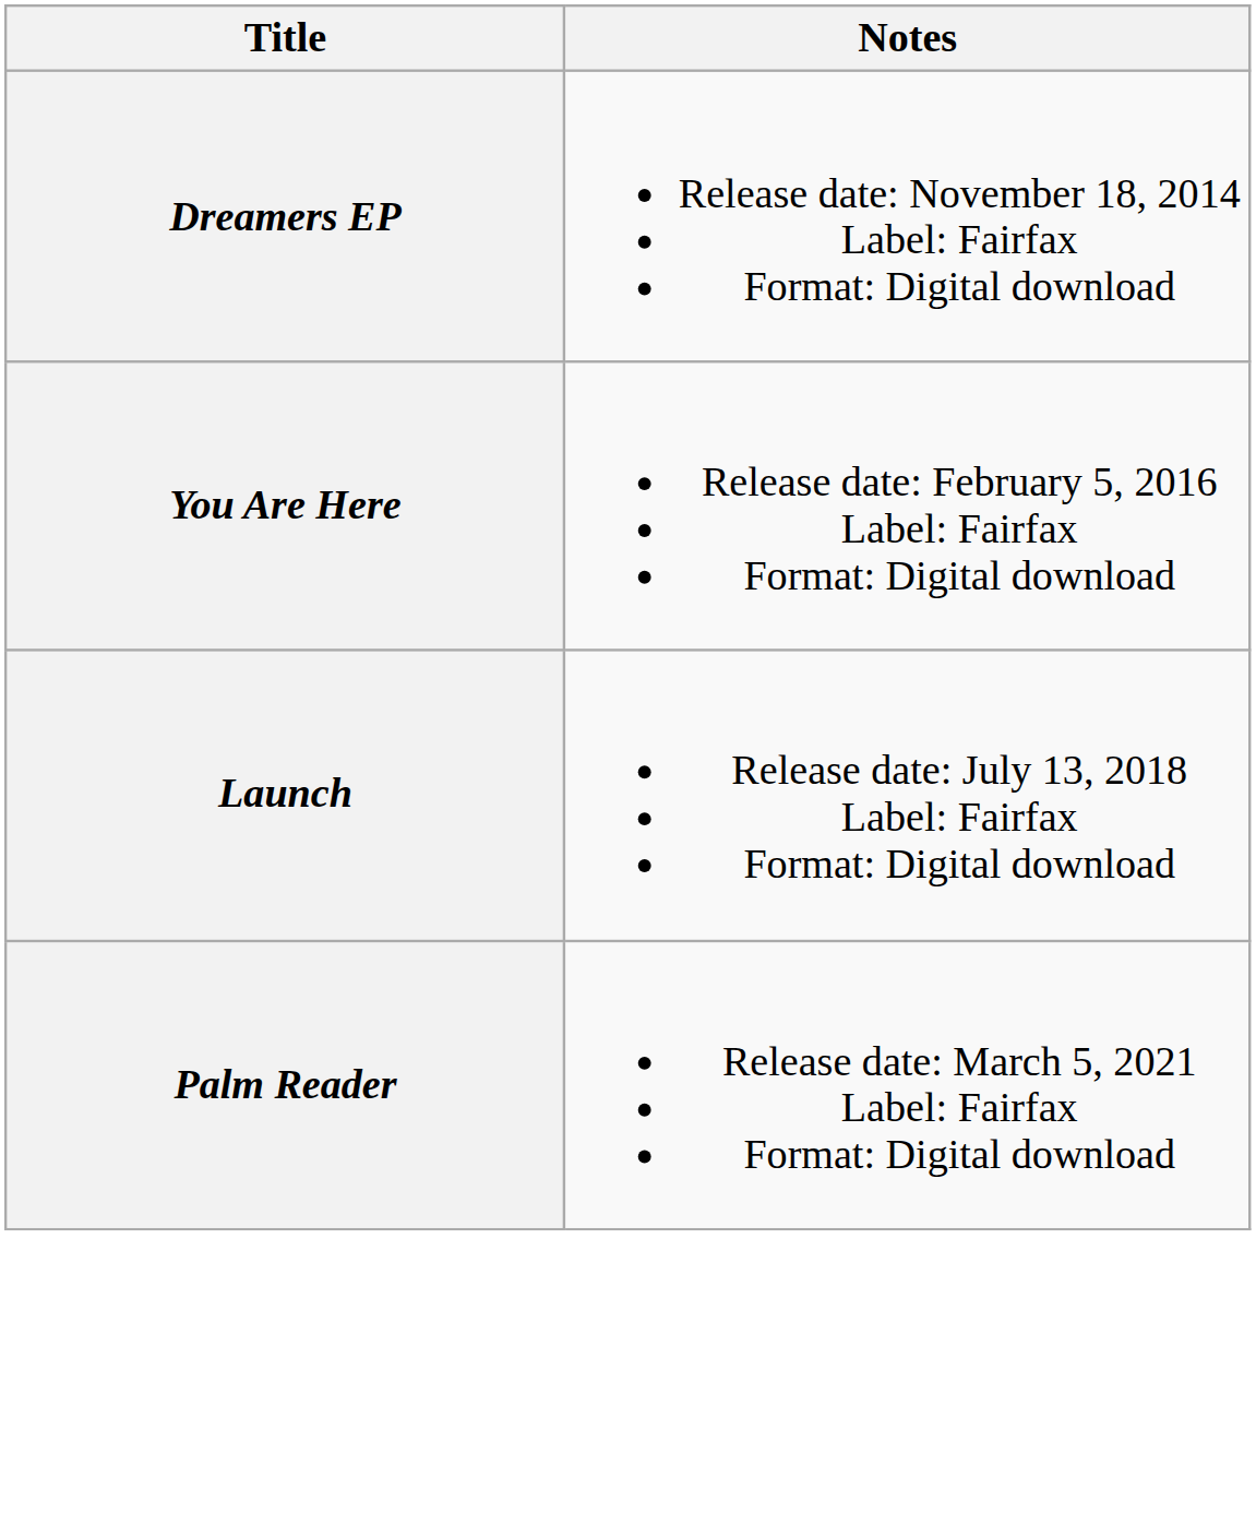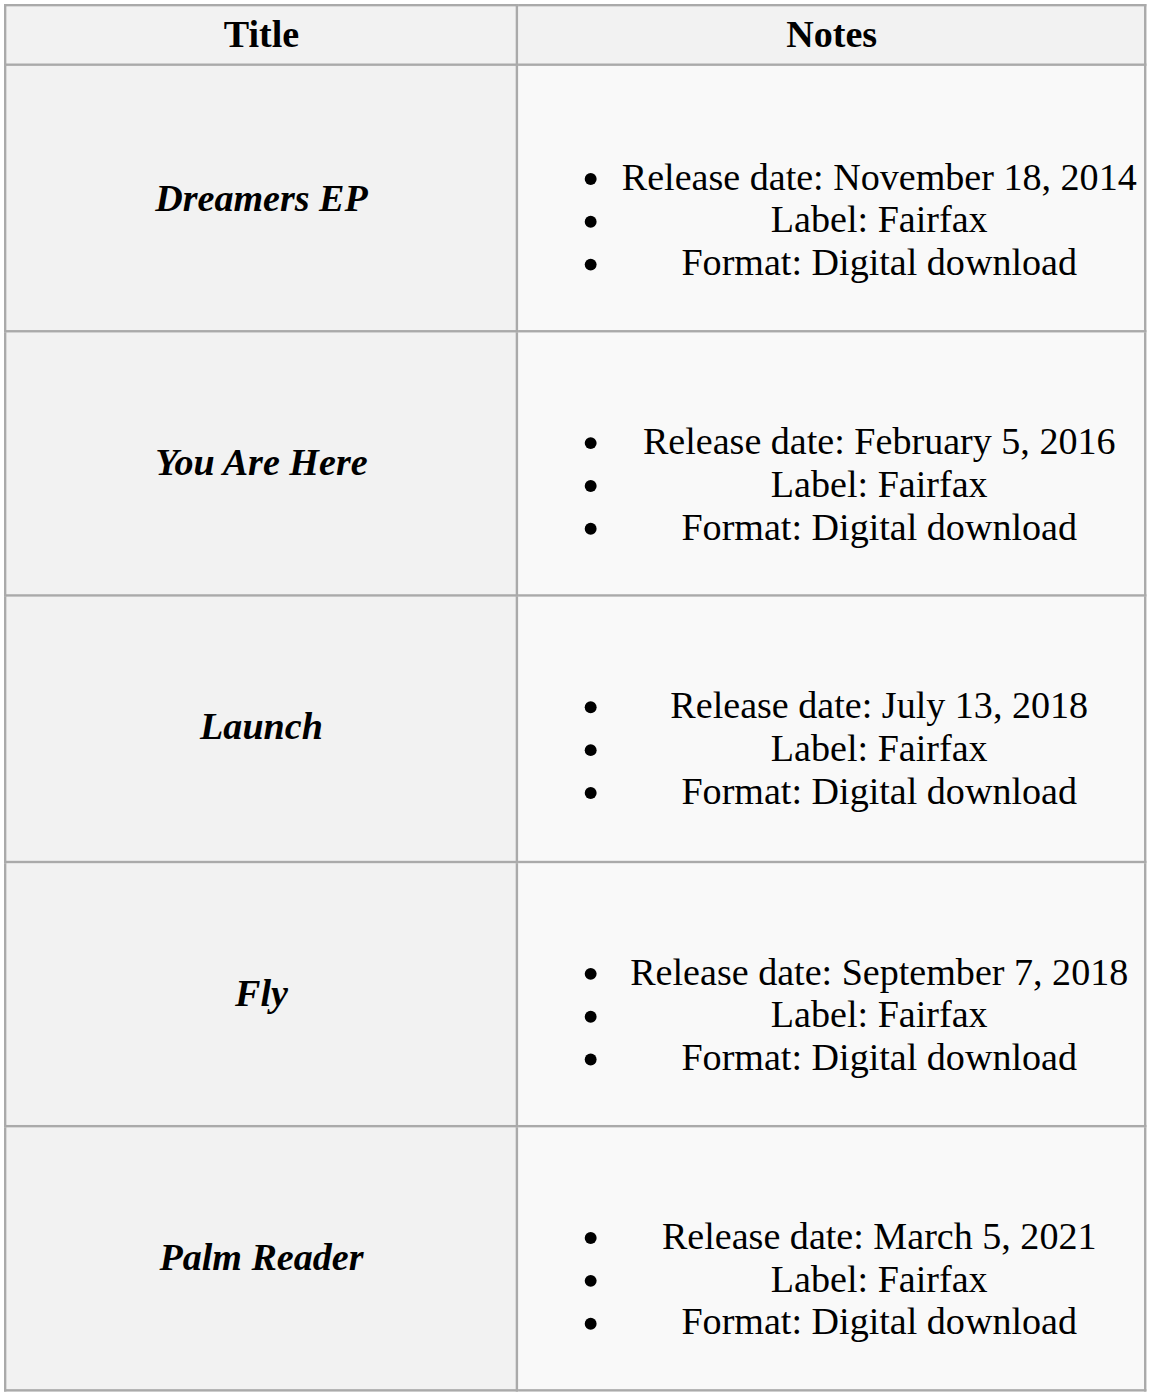+ row: Fly | Release date: September 7, 2018 Label: Fairfax Format: Digital download
